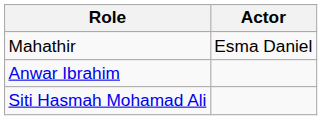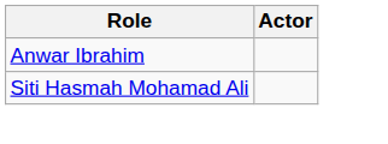- row: Mahathir | Esma Daniel
